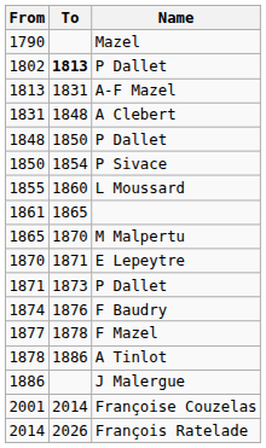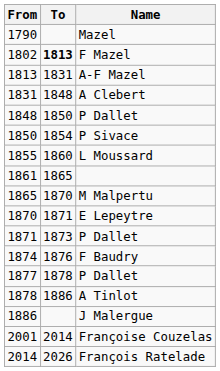1802 | Name: P Dallet -> F Mazel
1877 | Name: F Mazel -> P Dallet
